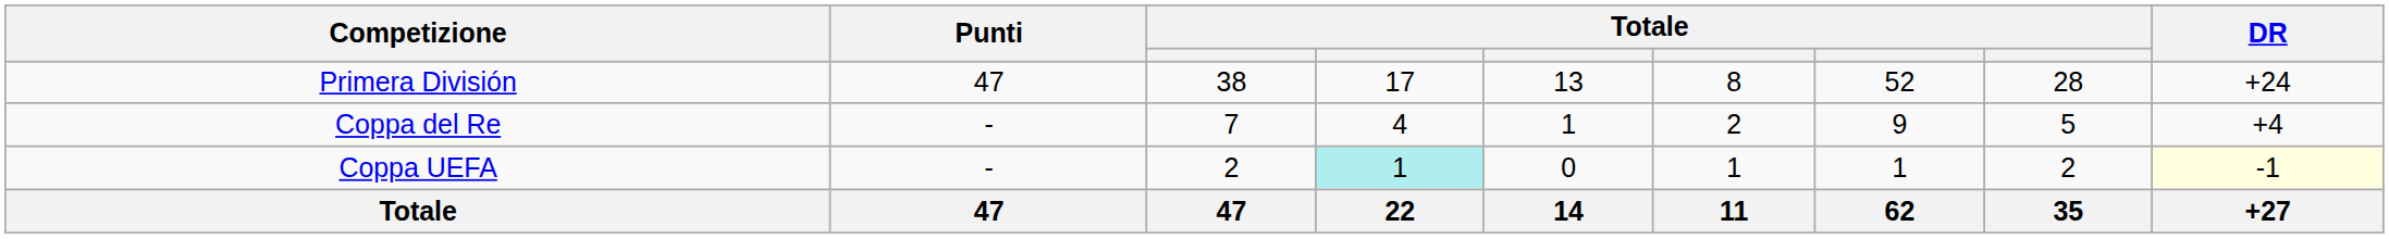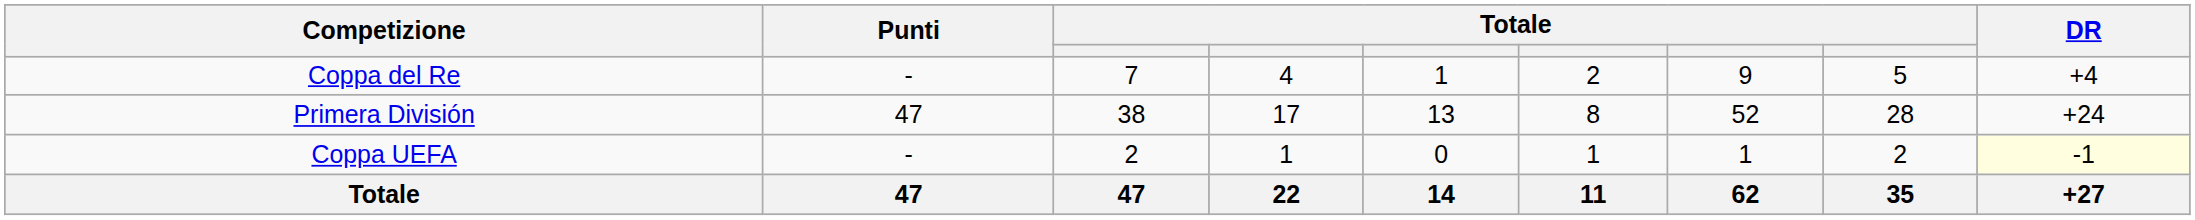rows swapped: Primera División <-> Coppa del Re
Coppa UEFA | column 4: paleturquoise background -> no background
